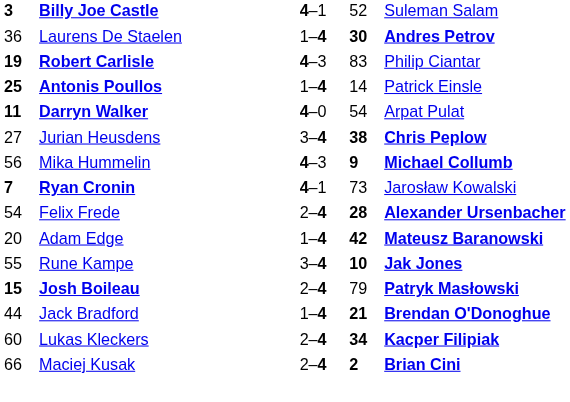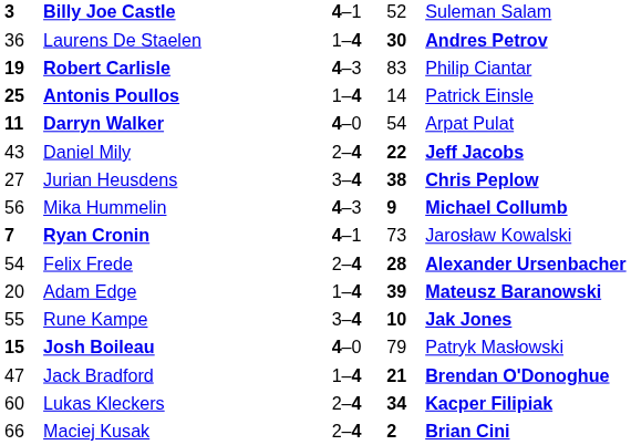+ row: 43 | Daniel Mily | 2–4 | 22 | Jeff Jacobs
Adam Edge | column 4: 42 -> 39
Josh Boileau | column 3: 2–4 -> 4–0
Josh Boileau | column 5: bold -> normal
Jack Bradford | column 1: 44 -> 47
